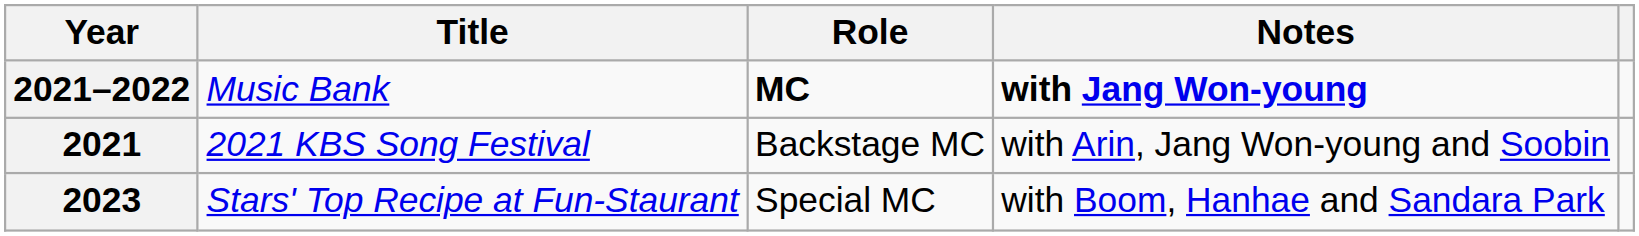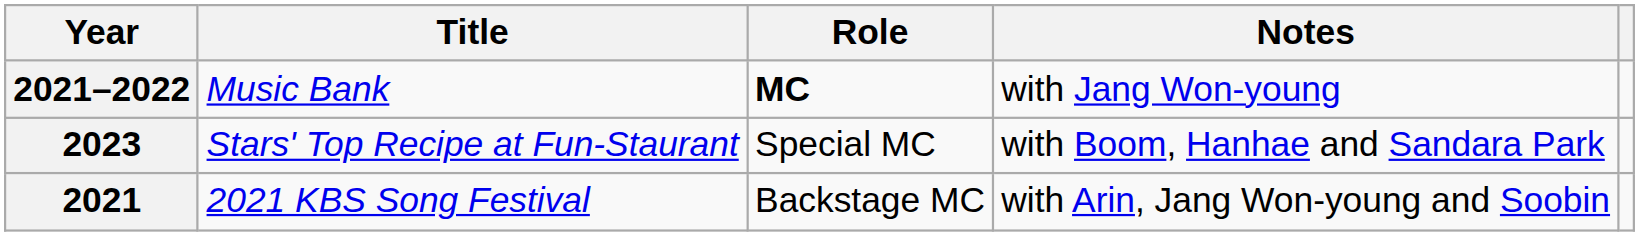2021–2022 | Notes: bold -> normal
rows swapped: 2021 <-> 2023
